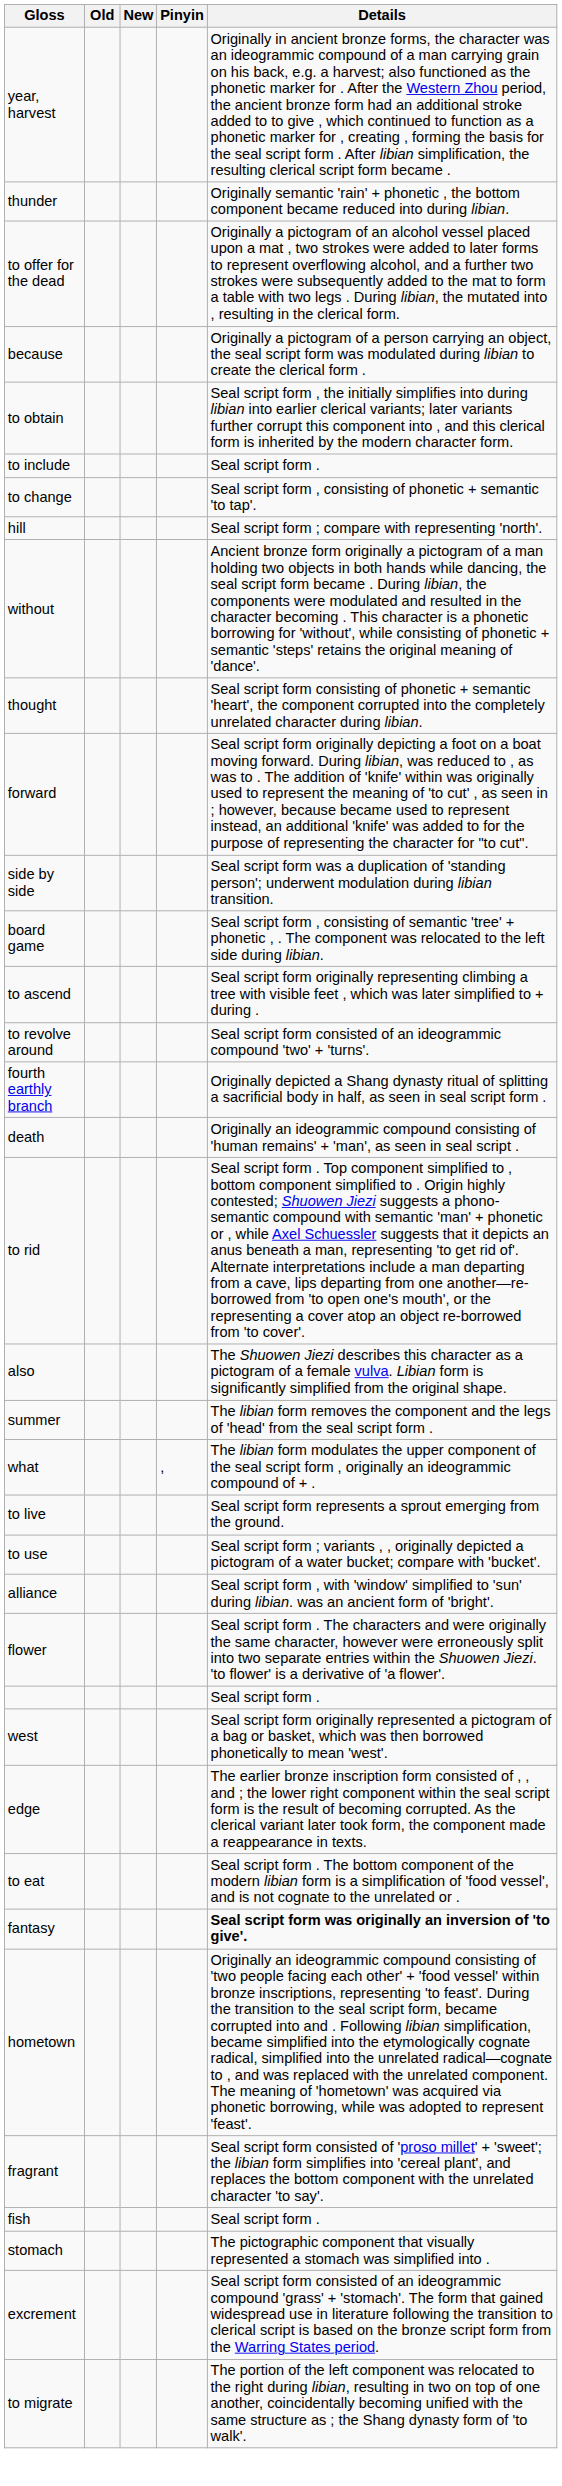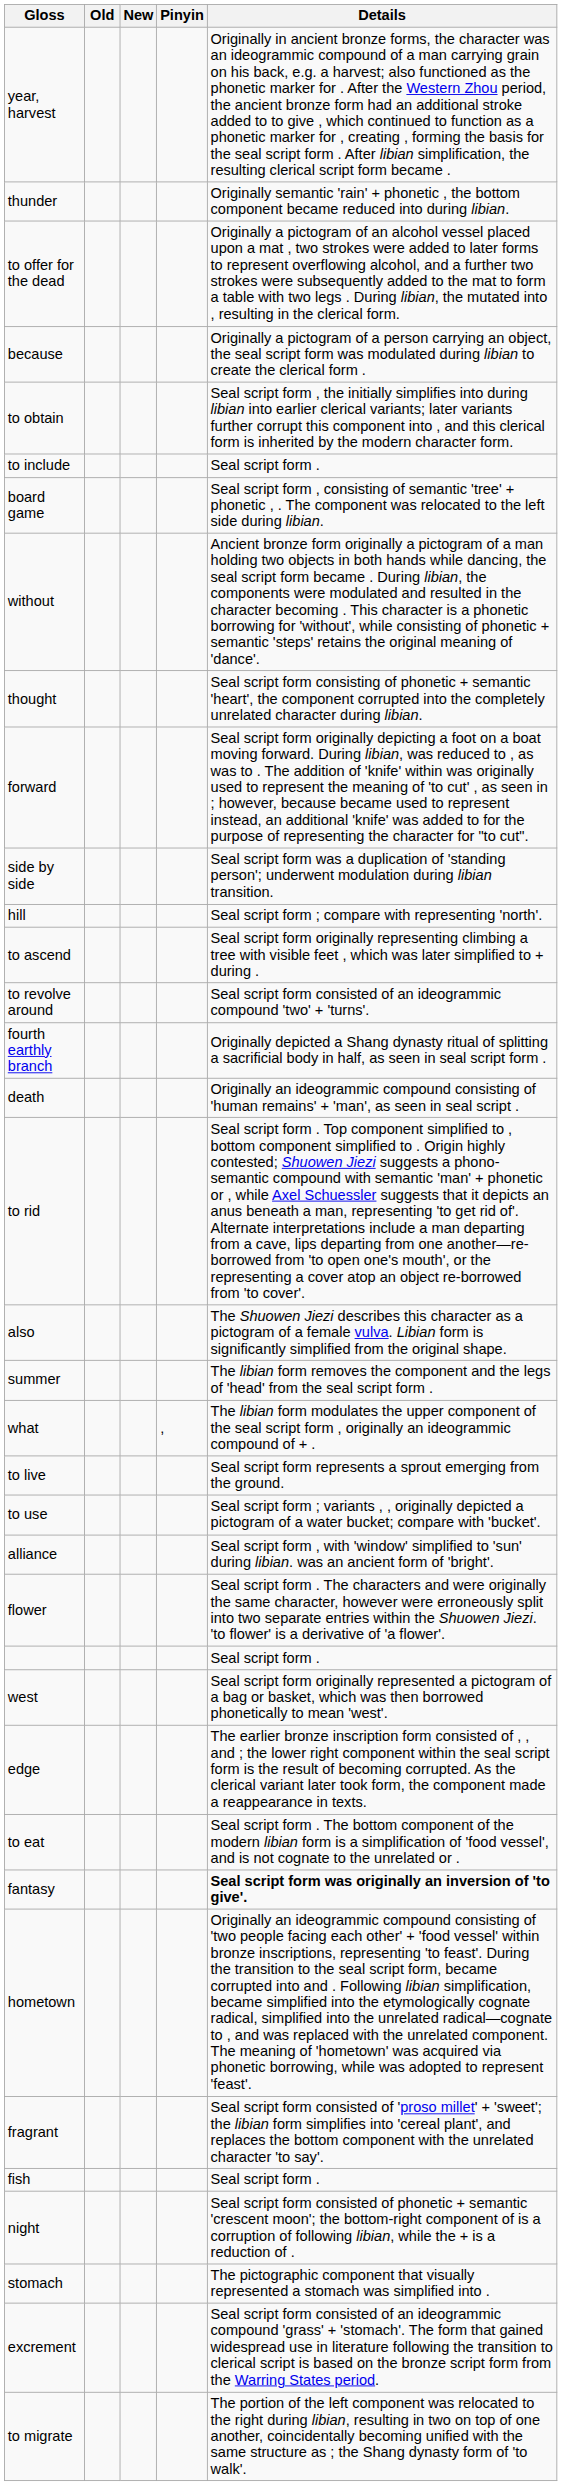- row: to change | Seal script form , consisting of phonetic + semantic 'to tap'.
rows swapped: board game <-> hill
+ row: night | Seal script form consisted of phonetic + semantic 'crescent moon'; the bottom-right component of is a corruption of following libian, while the + is a reduction of .
